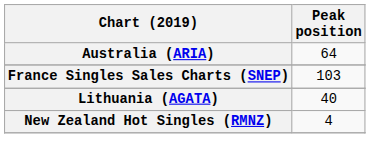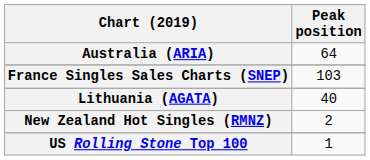New Zealand Hot Singles (RMNZ) | Peak position: 4 -> 2
+ row: US Rolling Stone Top 100 | 1
